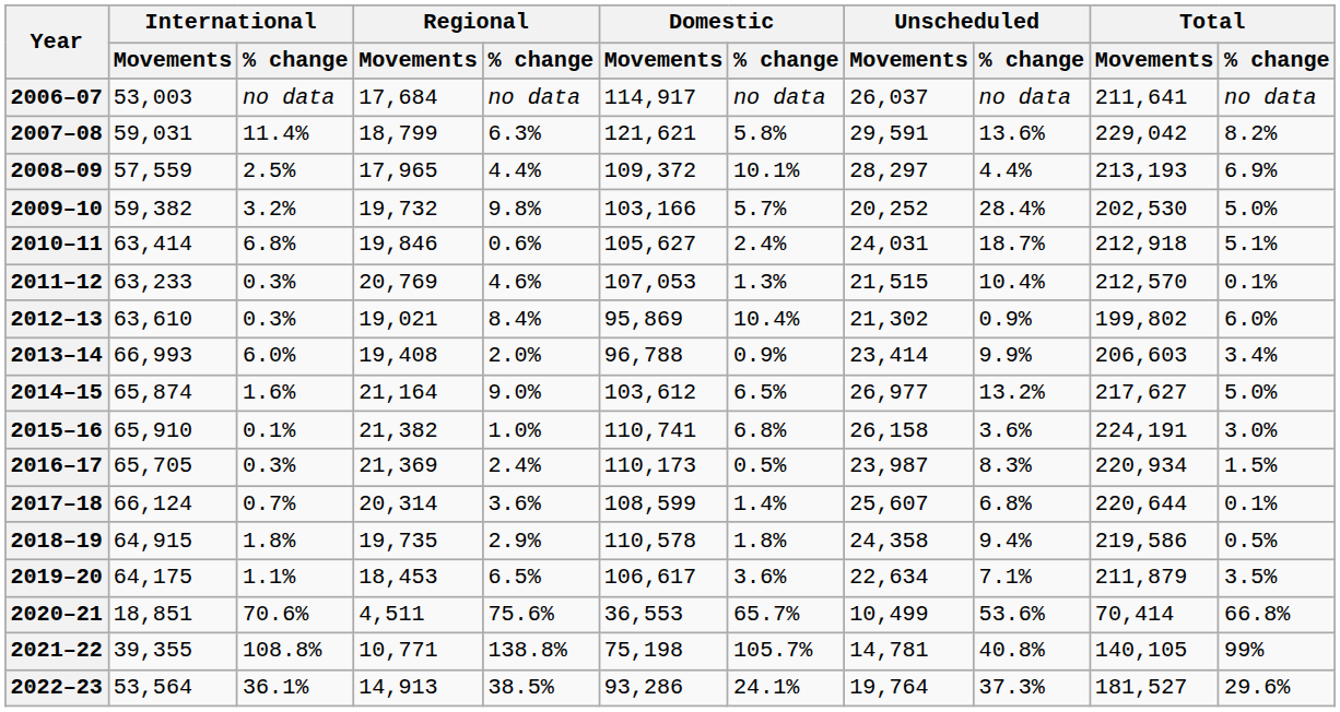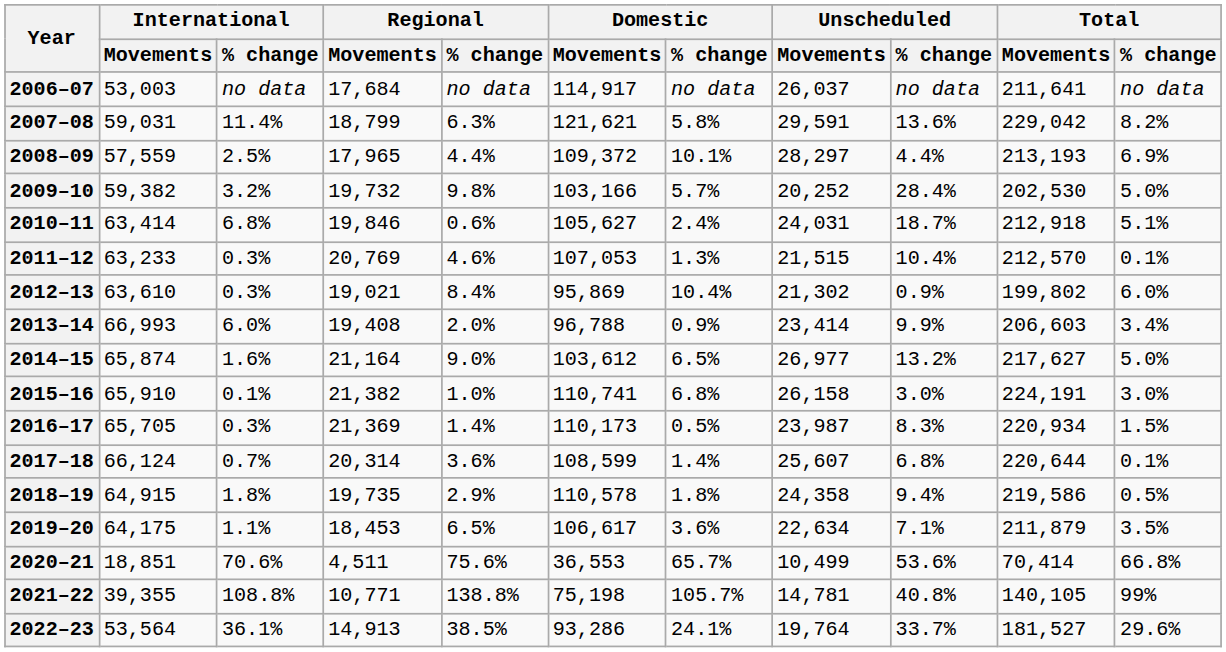2015–16 | Unscheduled / % change: 3.6% -> 3.0%
2016–17 | Regional / % change: 2.4% -> 1.4%
2022–23 | Unscheduled / % change: 37.3% -> 33.7%
